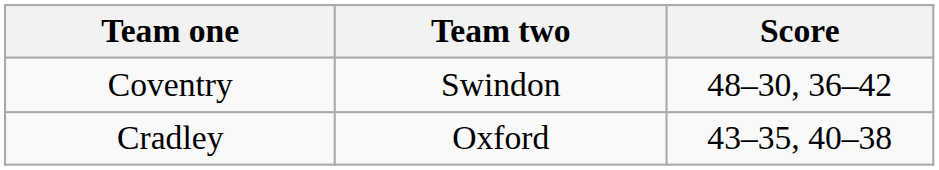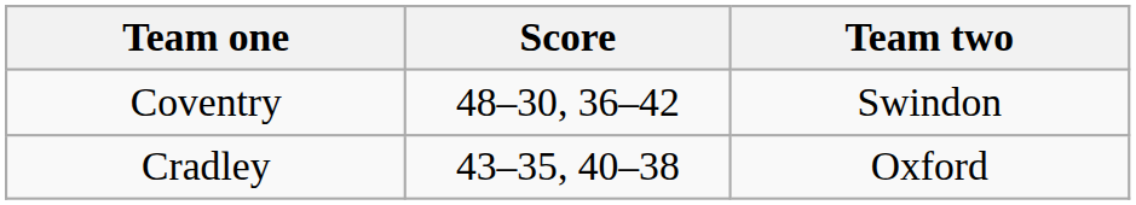columns swapped: Team two <-> Score
